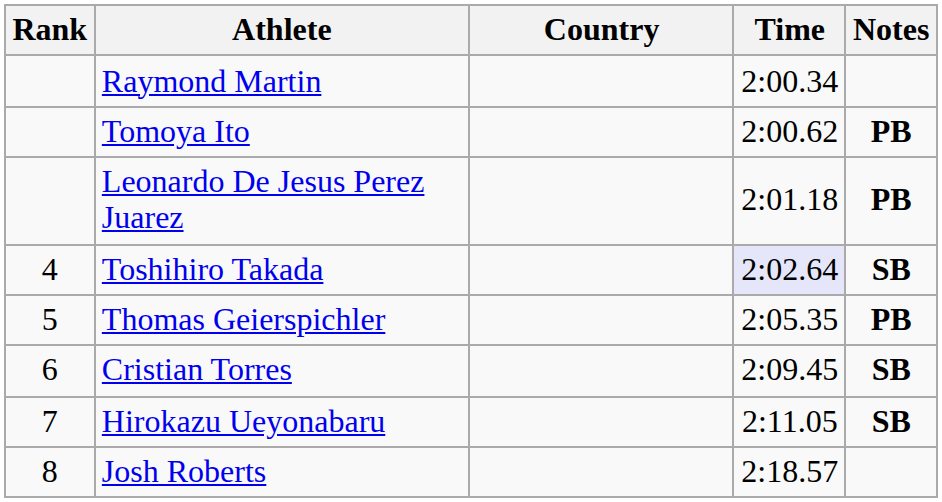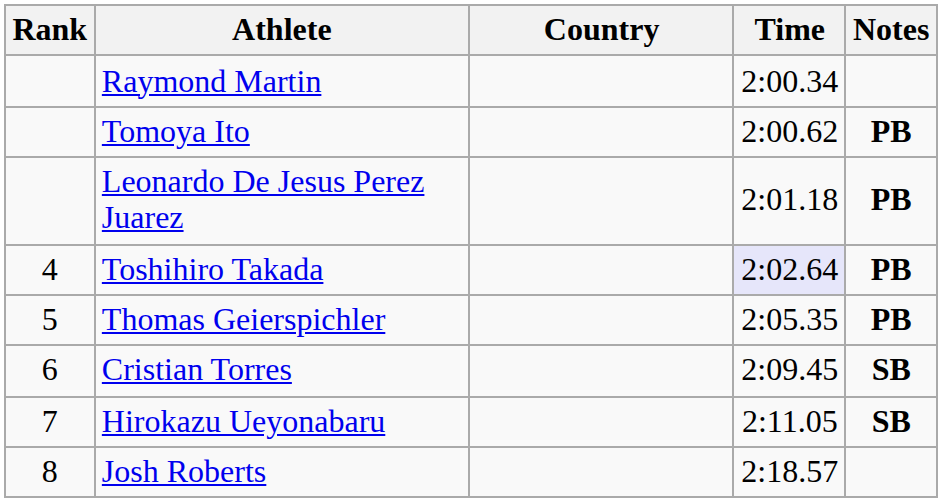Toshihiro Takada | Notes: SB -> PB
